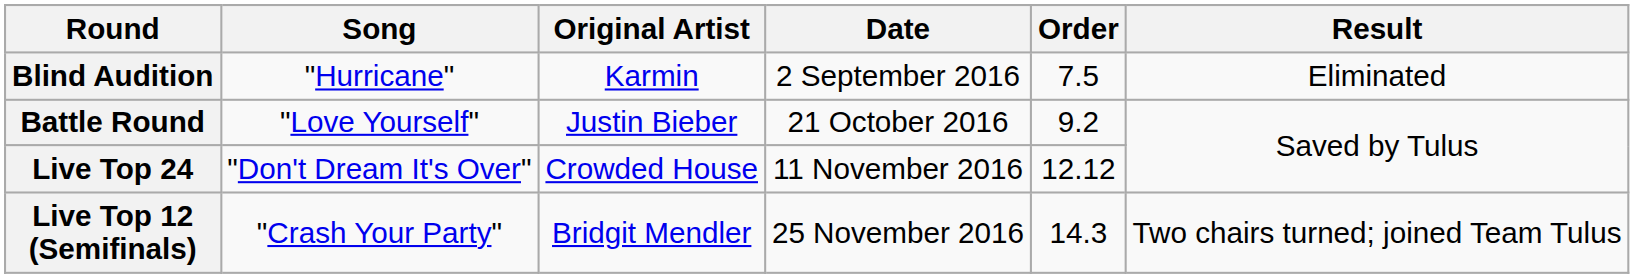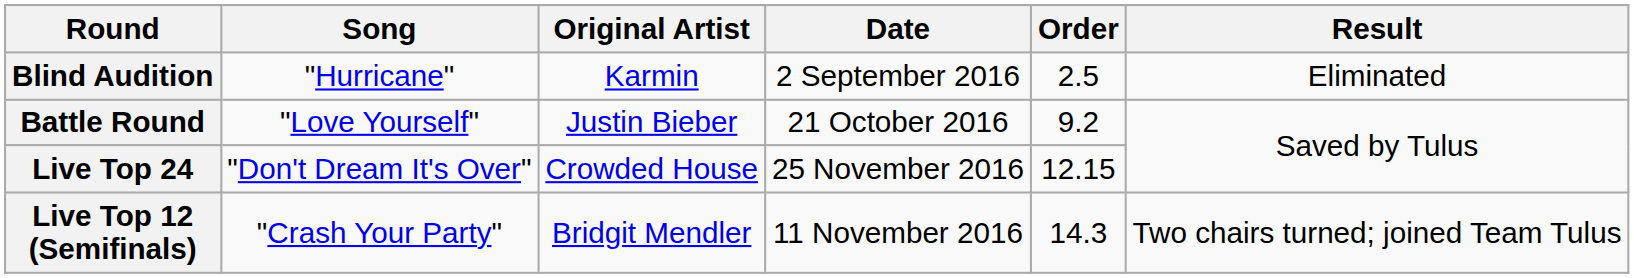Blind Audition | Order: 7.5 -> 2.5
Live Top 24 | Date: 11 November 2016 -> 25 November 2016
Live Top 24 | Order: 12.12 -> 12.15
Live Top 12 (Semifinals) | Date: 25 November 2016 -> 11 November 2016
